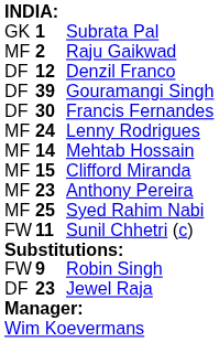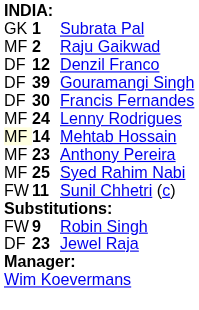Mehtab Hossain | column 1: no background -> lightyellow background
- row: MF | 15 | Clifford Miranda
